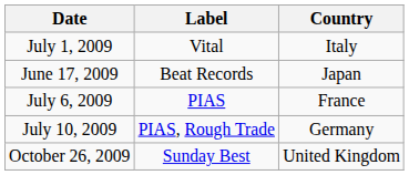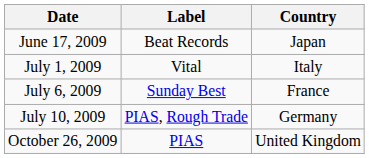rows swapped: June 17, 2009 <-> July 1, 2009
July 6, 2009 | Label: PIAS -> Sunday Best
October 26, 2009 | Label: Sunday Best -> PIAS
